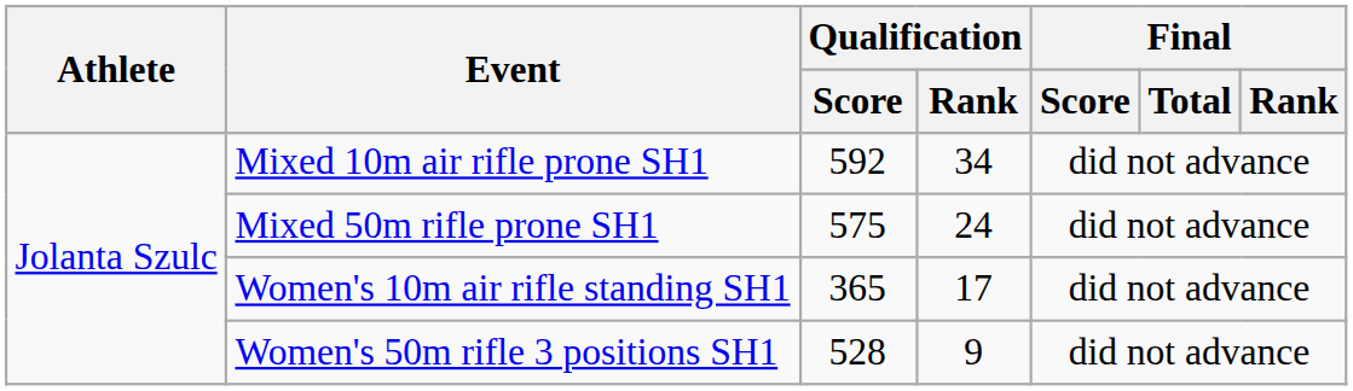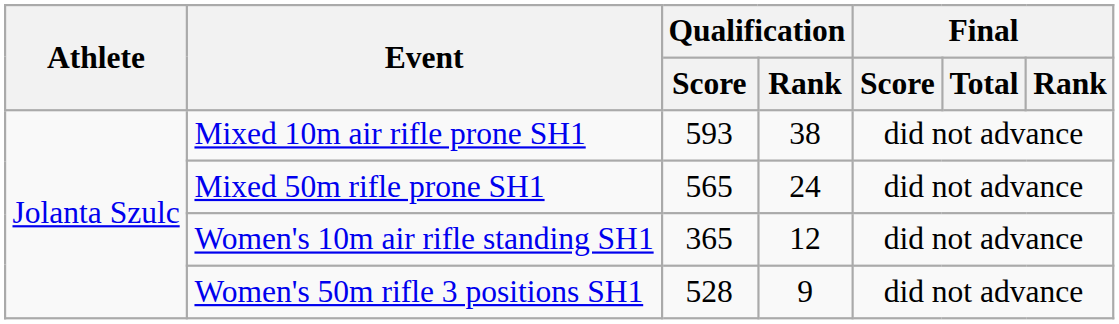Mixed 10m air rifle prone SH1 | Qualification / Score: 592 -> 593
Mixed 10m air rifle prone SH1 | Qualification / Rank: 34 -> 38
Mixed 50m rifle prone SH1 | Qualification / Score: 575 -> 565
Women's 10m air rifle standing SH1 | Qualification / Rank: 17 -> 12
